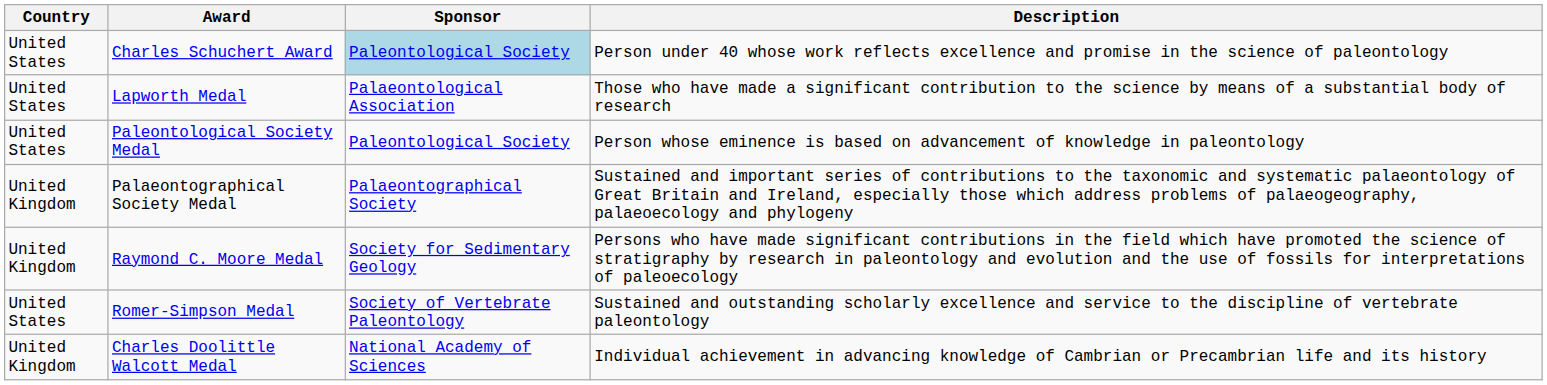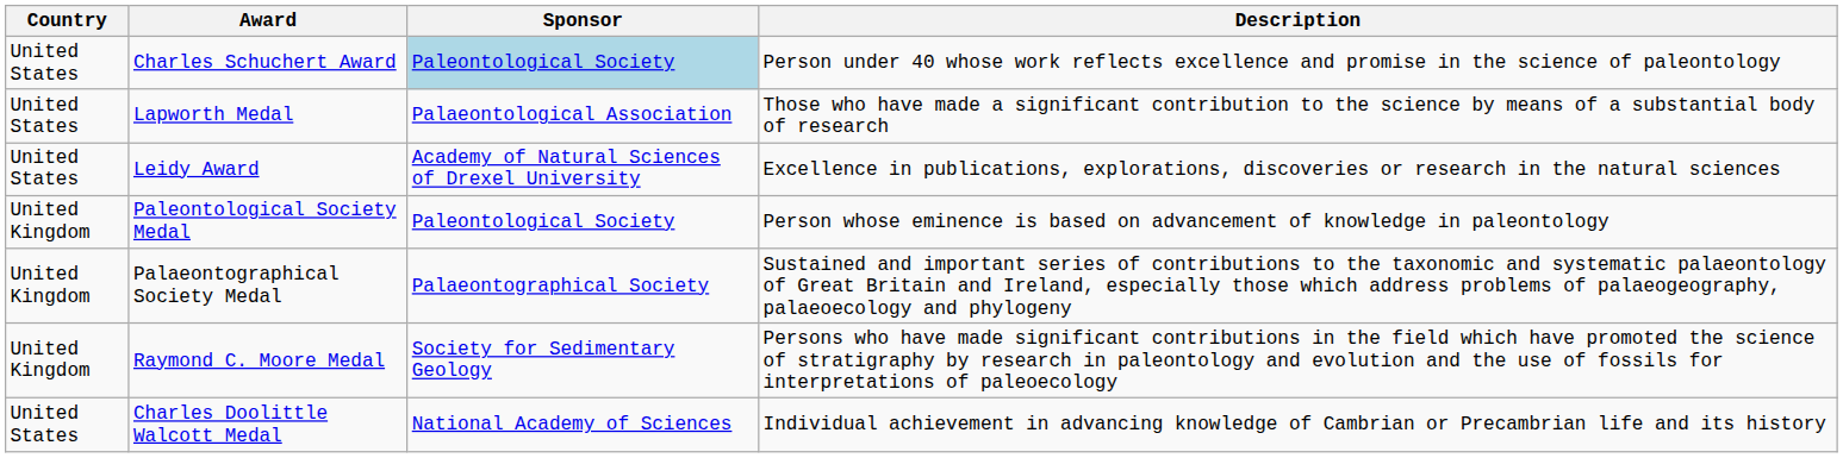+ row: United States | Leidy Award | Academy of Natural Sciences of Drexel University | Excellence in publications, explorations, discoveries or research in the natural sciences
Paleontological Society Medal | Country: United States -> United Kingdom
- row: United States | Romer-Simpson Medal | Society of Vertebrate Paleontology | Sustained and outstanding scholarly excellence and service to the discipline of vertebrate paleontology
Charles Doolittle Walcott Medal | Country: United Kingdom -> United States
